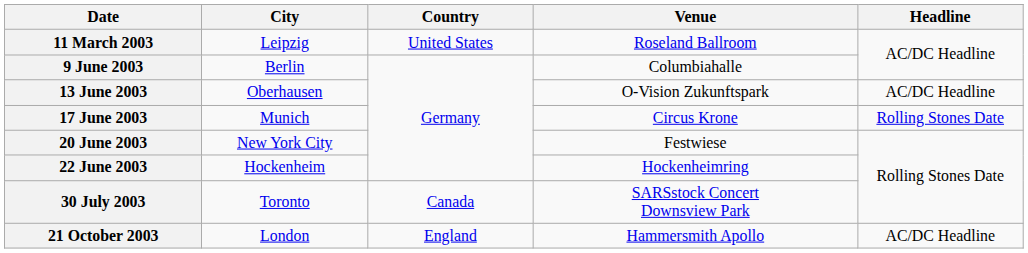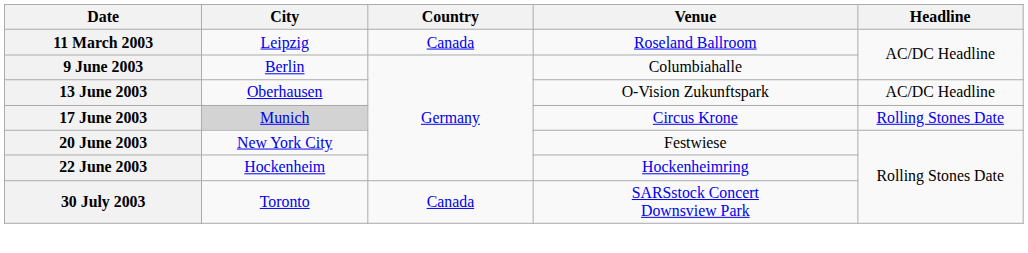11 March 2003 | Country: United States -> Canada
17 June 2003 | City: no background -> lightgrey background
- row: 21 October 2003 | London | England | Hammersmith Apollo | AC/DC Headline
